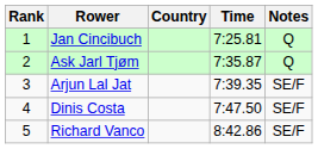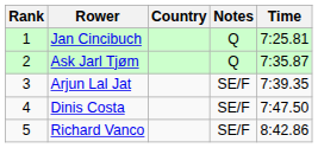columns swapped: Time <-> Notes
